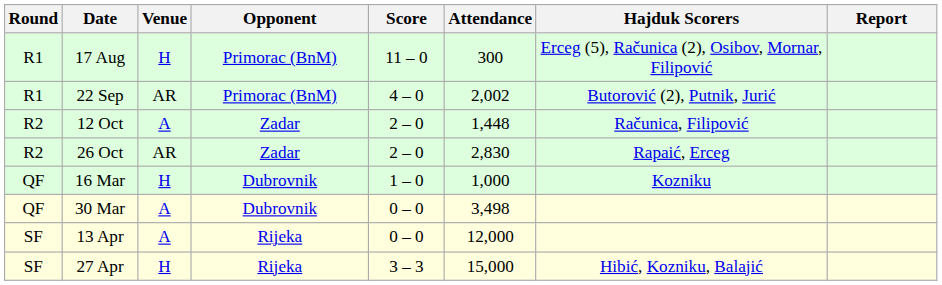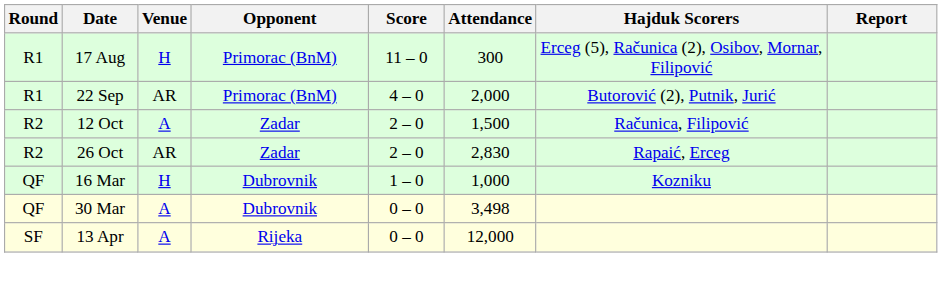22 Sep | Attendance: 2,002 -> 2,000
12 Oct | Attendance: 1,448 -> 1,500
- row: SF | 27 Apr | H | Rijeka | 3 – 3 | 15,000 | Hibić, Kozniku, Balajić
